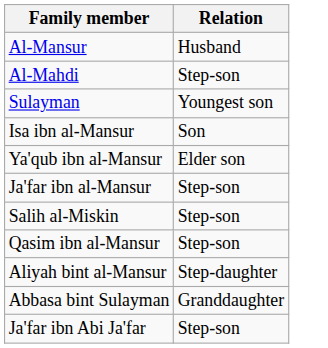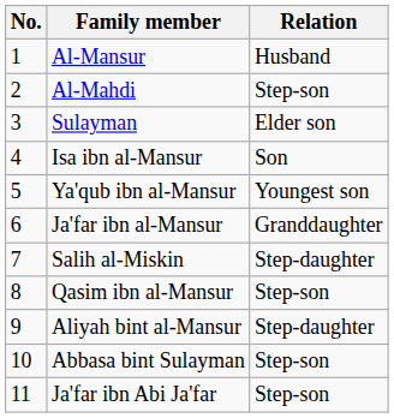+ column: No. | 1 | 2 | 3 | 4 | 5 | 6 | 7 | 8 | 9 | 10 | 11
Sulayman | Relation: Youngest son -> Elder son
Ya'qub ibn al-Mansur | Relation: Elder son -> Youngest son
Ja'far ibn al-Mansur | Relation: Step-son -> Granddaughter
Salih al-Miskin | Relation: Step-son -> Step-daughter
Abbasa bint Sulayman | Relation: Granddaughter -> Step-son
